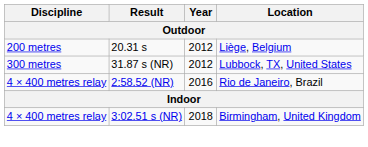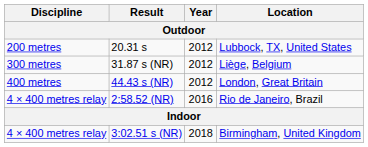20.31 s | Location: Liège, Belgium -> Lubbock, TX, United States
31.87 s (NR) | Location: Lubbock, TX, United States -> Liège, Belgium
+ row: 400 metres | 44.43 s (NR) | 2012 | London, Great Britain
